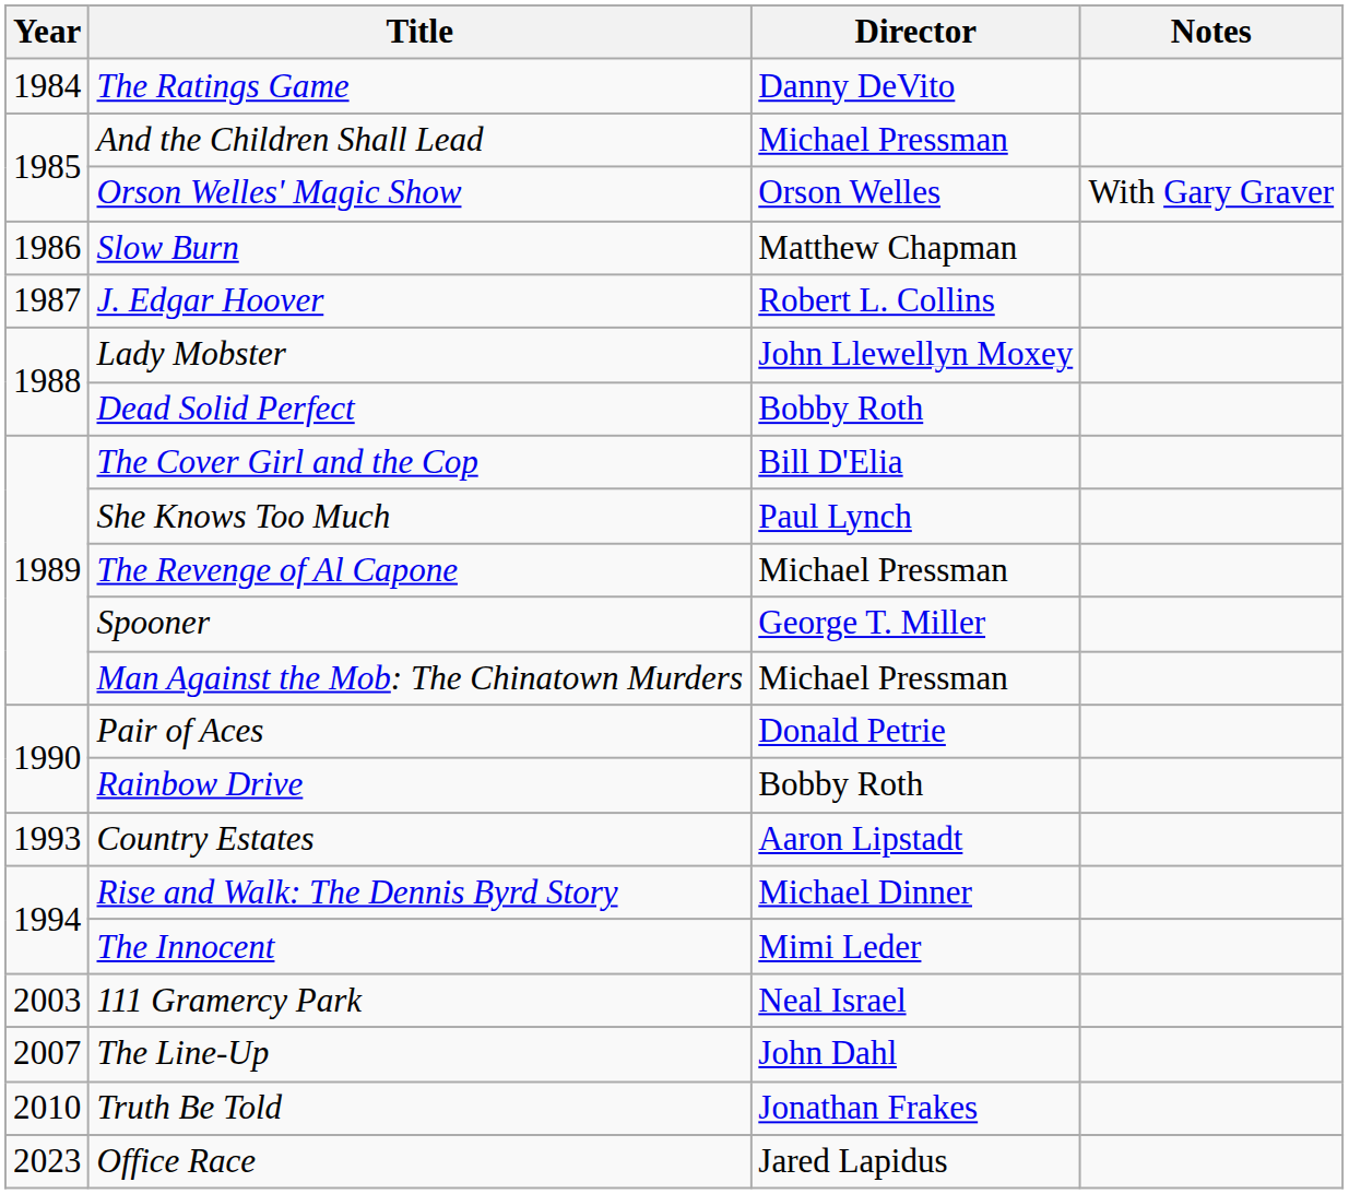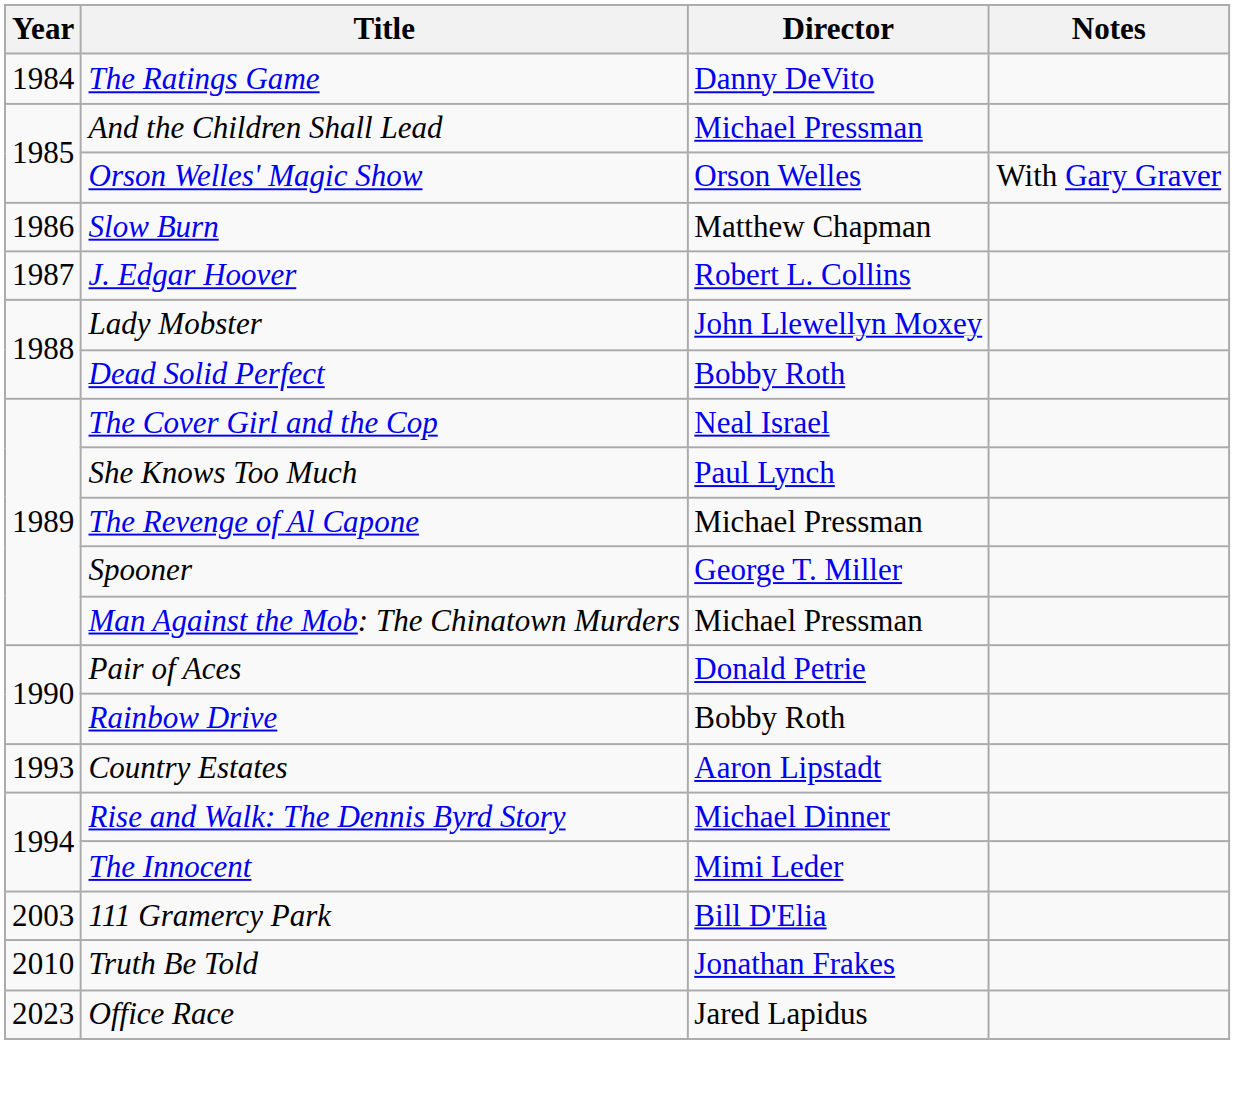The Cover Girl and the Cop | Director: Bill D'Elia -> Neal Israel
111 Gramercy Park | Director: Neal Israel -> Bill D'Elia
- row: 2007 | The Line-Up | John Dahl
